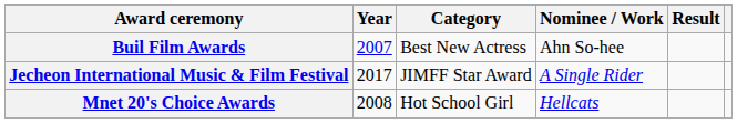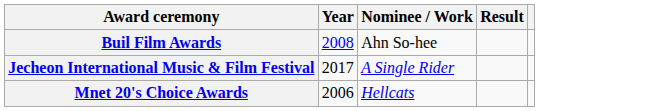- column: Category | Best New Actress | JIMFF Star Award | Hot School Girl
Buil Film Awards | Year: 2007 -> 2008
Mnet 20's Choice Awards | Year: 2008 -> 2006
